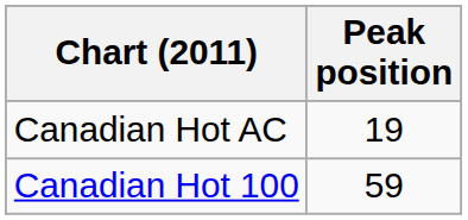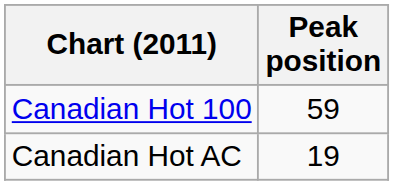rows swapped: Canadian Hot 100 <-> Canadian Hot AC
